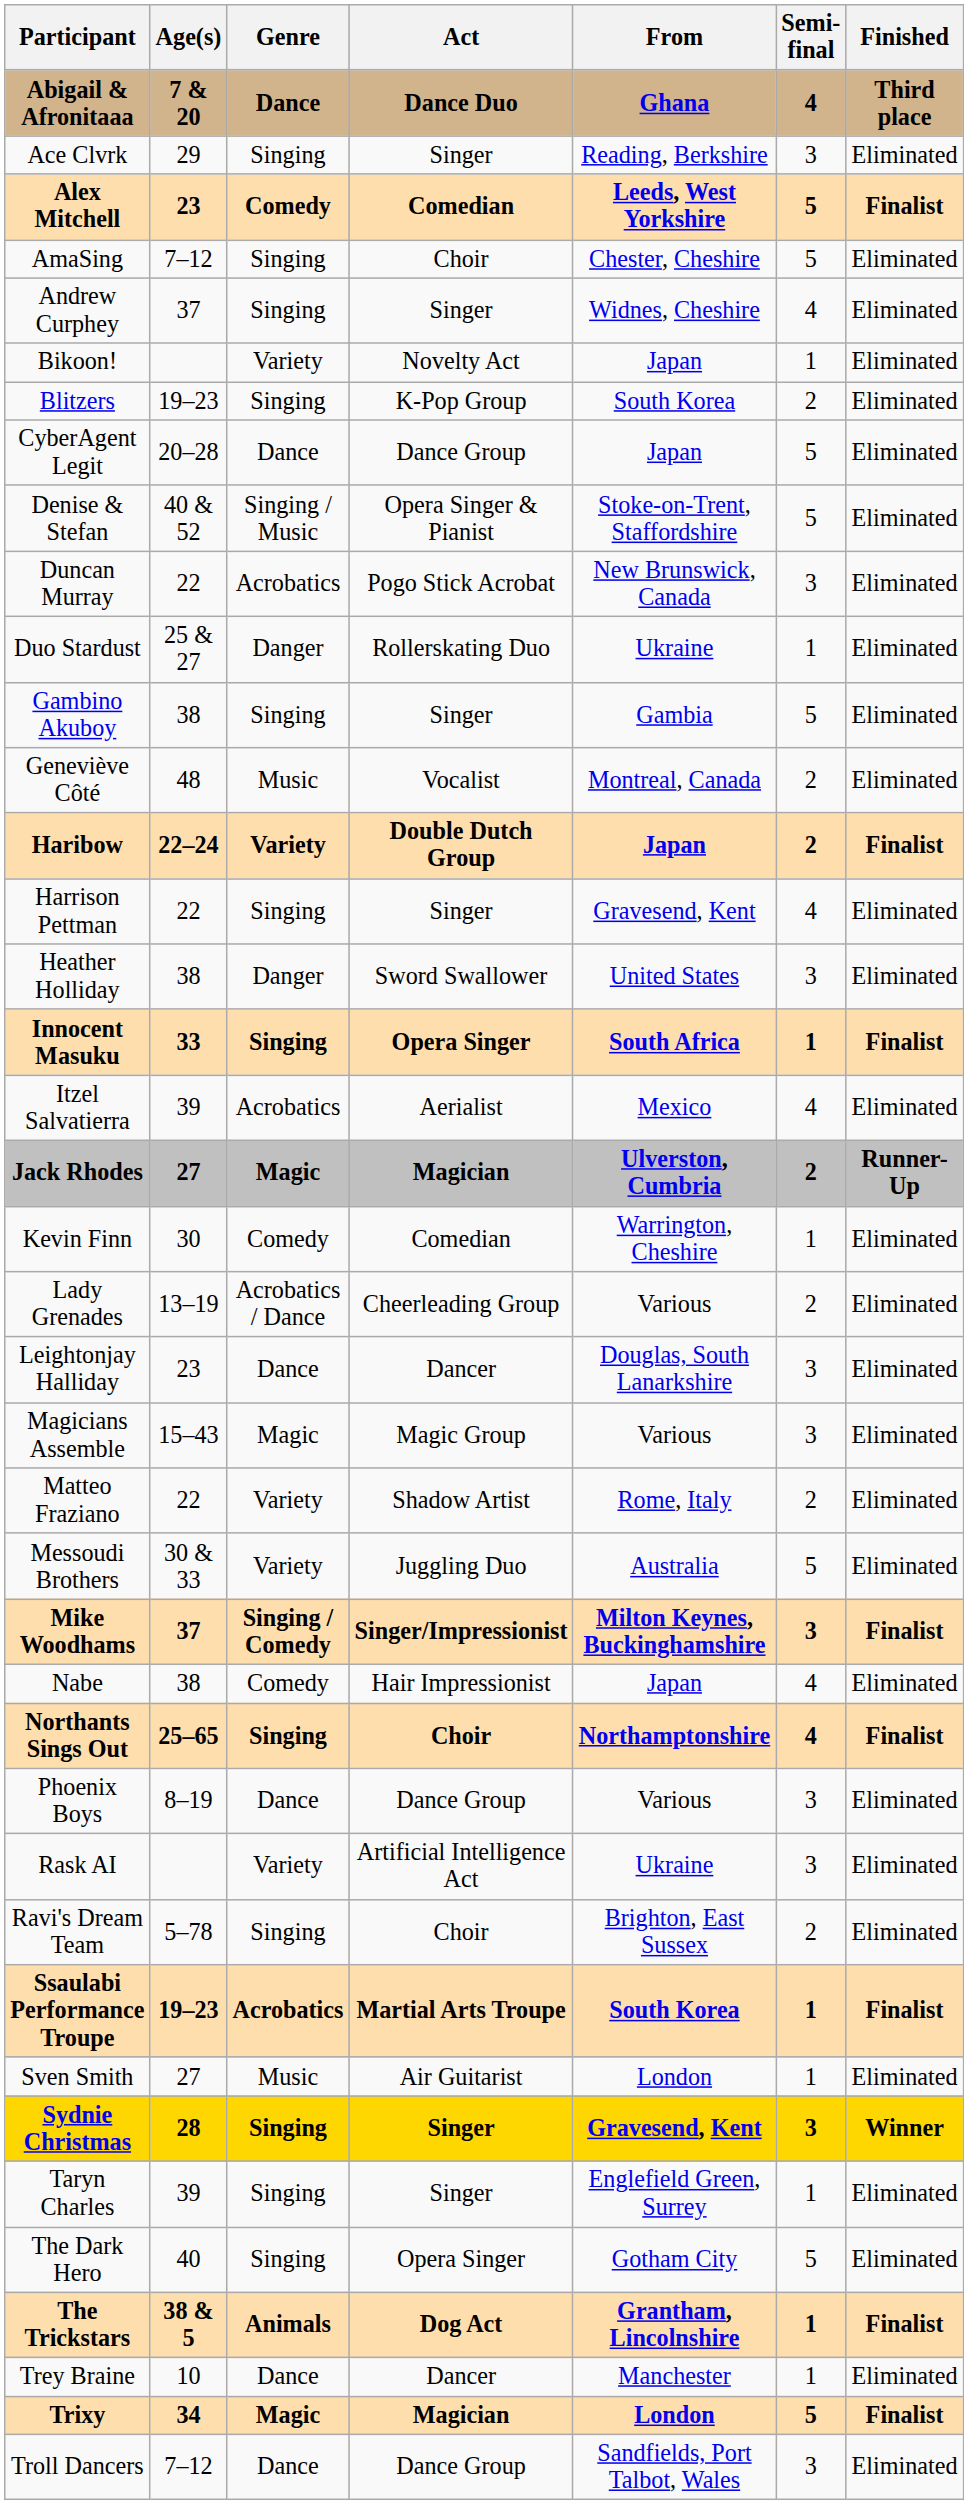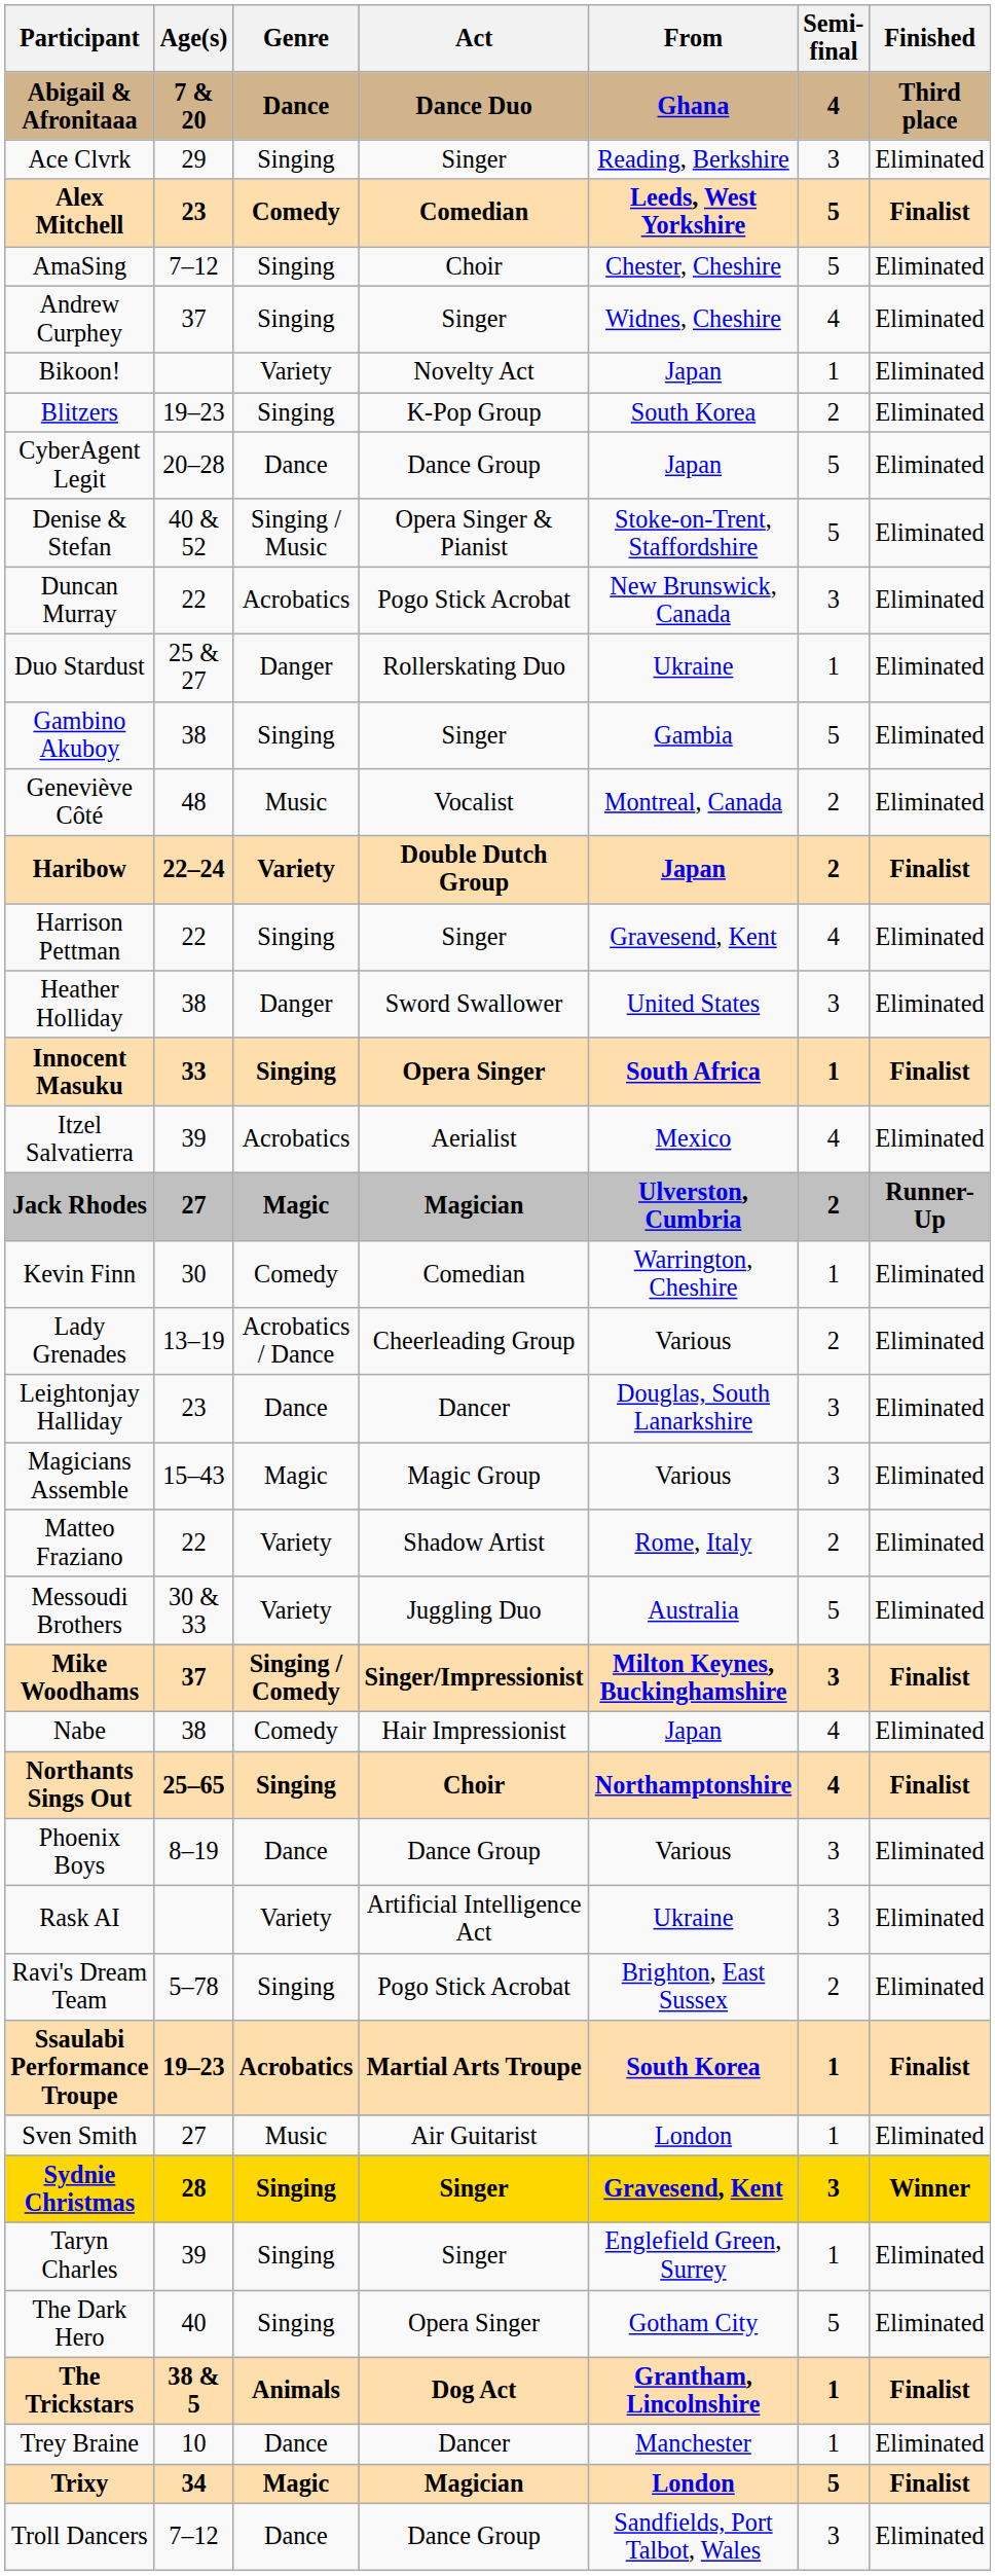Ravi's Dream Team | Act: Choir -> Pogo Stick Acrobat
